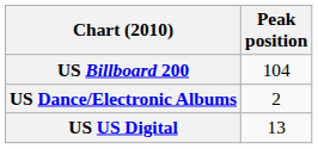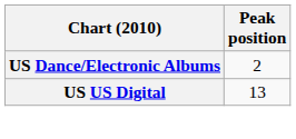- row: US Billboard 200 | 104
